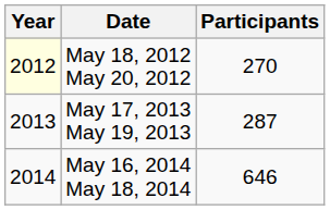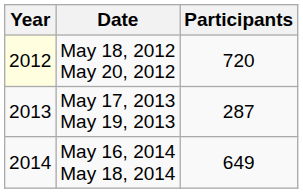May 18, 2012 May 20, 2012 | Participants: 270 -> 720
May 16, 2014 May 18, 2014 | Participants: 646 -> 649
